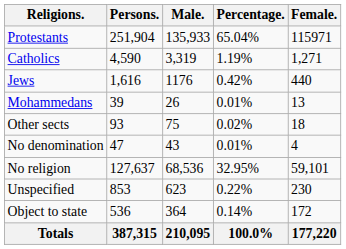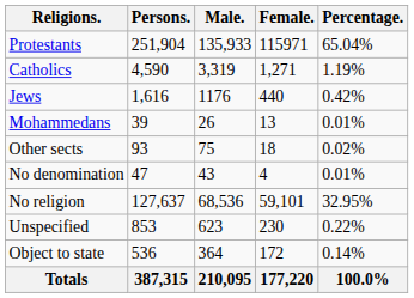columns swapped: Female. <-> Percentage.
